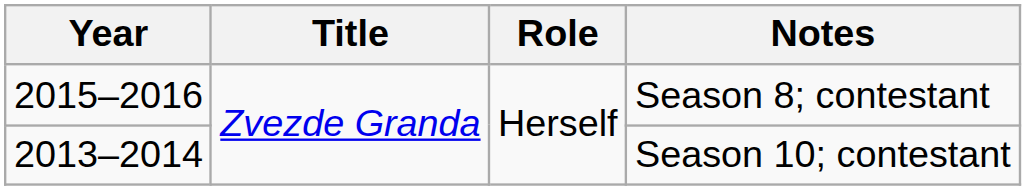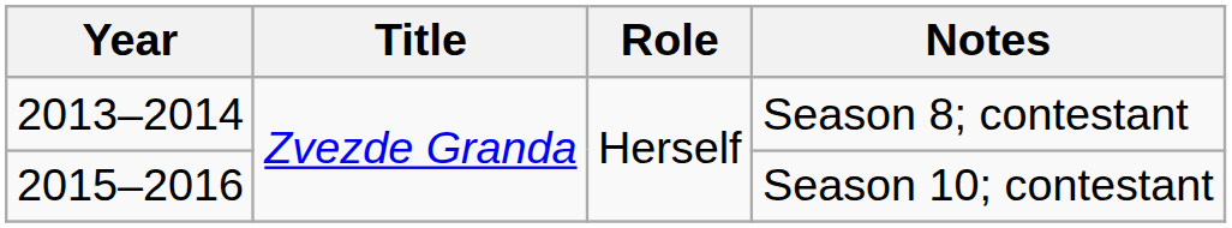Season 8; contestant | Year: 2015–2016 -> 2013–2014
Season 10; contestant | Year: 2013–2014 -> 2015–2016
